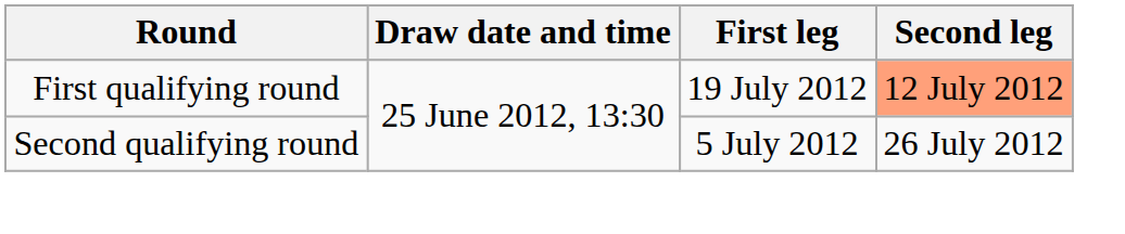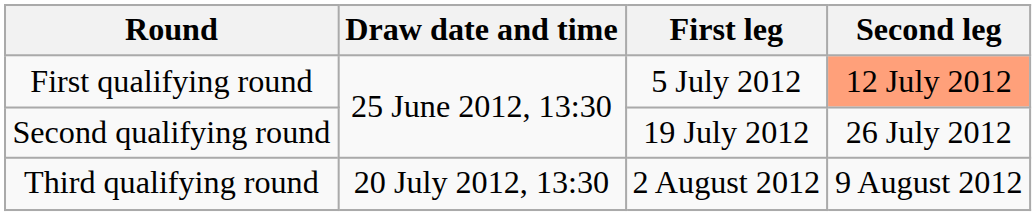First qualifying round | First leg: 19 July 2012 -> 5 July 2012
Second qualifying round | First leg: 5 July 2012 -> 19 July 2012
+ row: Third qualifying round | 20 July 2012, 13:30 | 2 August 2012 | 9 August 2012
